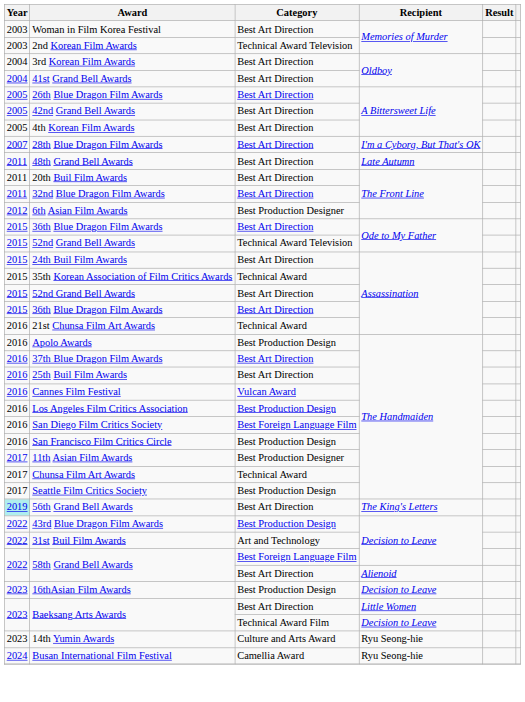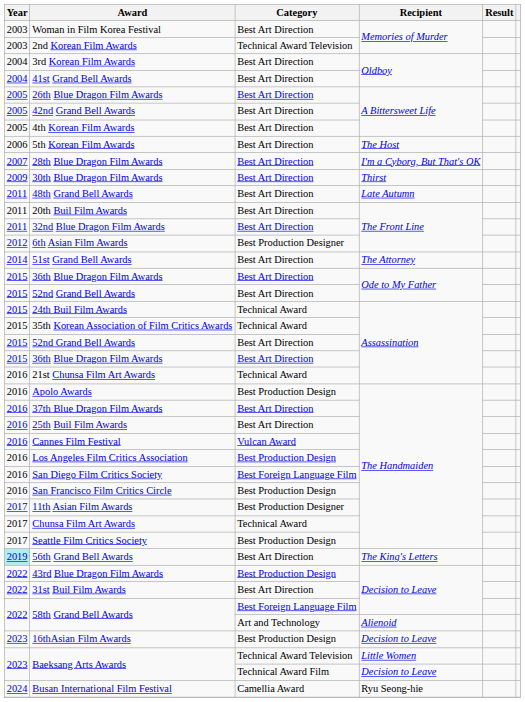+ row: 2006 | 5th Korean Film Awards | Best Art Direction | The Host
+ row: 2009 | 30th Blue Dragon Film Awards | Best Art Direction | Thirst
+ row: 2014 | 51st Grand Bell Awards | Best Art Direction | The Attorney
52nd Grand Bell Awards / Ode to My Father | Category: Technical Award Television -> Best Art Direction
24th Buil Film Awards | Category: Best Art Direction -> Technical Award
31st Buil Film Awards | Category: Art and Technology -> Best Art Direction
58th Grand Bell Awards / Alienoid | Category: Best Art Direction -> Art and Technology
Baeksang Arts Awards / Little Women | Category: Best Art Direction -> Technical Award Television
- row: 2023 | 14th Yumin Awards | Culture and Arts Award | Ryu Seong-hie
